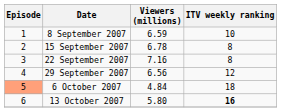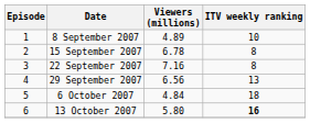8 September 2007 | Viewers (millions): 6.59 -> 4.89
29 September 2007 | ITV weekly ranking: 12 -> 13
6 October 2007 | Episode: lightsalmon background -> no background
